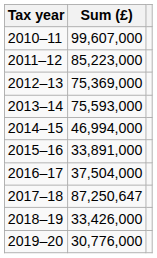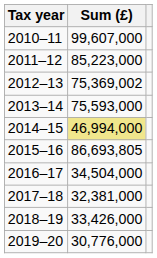2012–13 | Sum (£): 75,369,000 -> 75,369,002
2014–15 | Sum (£): no background -> khaki background
2015–16 | Sum (£): 33,891,000 -> 86,693,805
2016–17 | Sum (£): 37,504,000 -> 34,504,000
2017–18 | Sum (£): 87,250,647 -> 32,381,000
